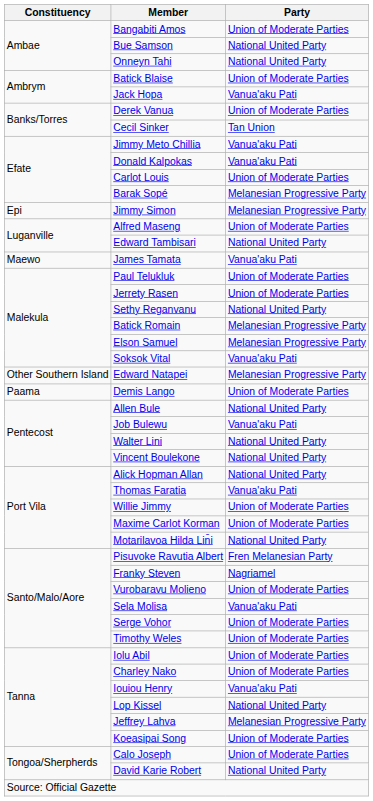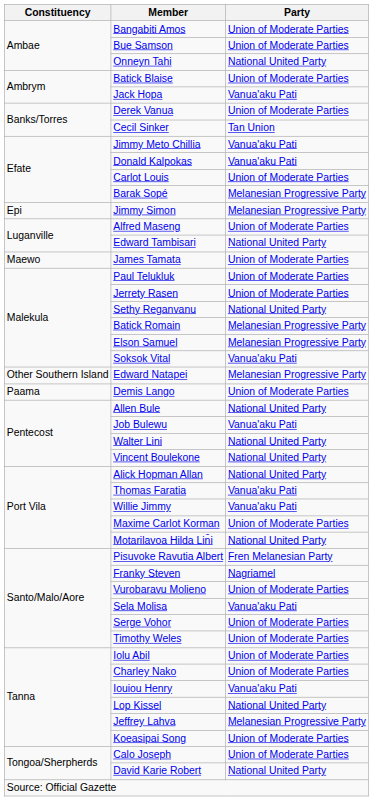Bue Samson | Party: National United Party -> Union of Moderate Parties
James Tamata | Party: Vanua'aku Pati -> Union of Moderate Parties
Willie Jimmy | Party: Union of Moderate Parties -> Vanua'aku Pati
